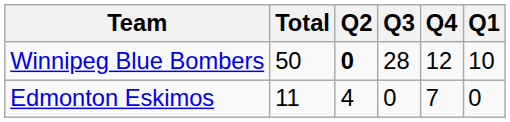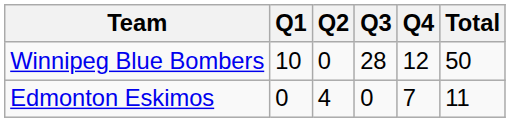columns swapped: Q1 <-> Total
Winnipeg Blue Bombers | Q2: bold -> normal
